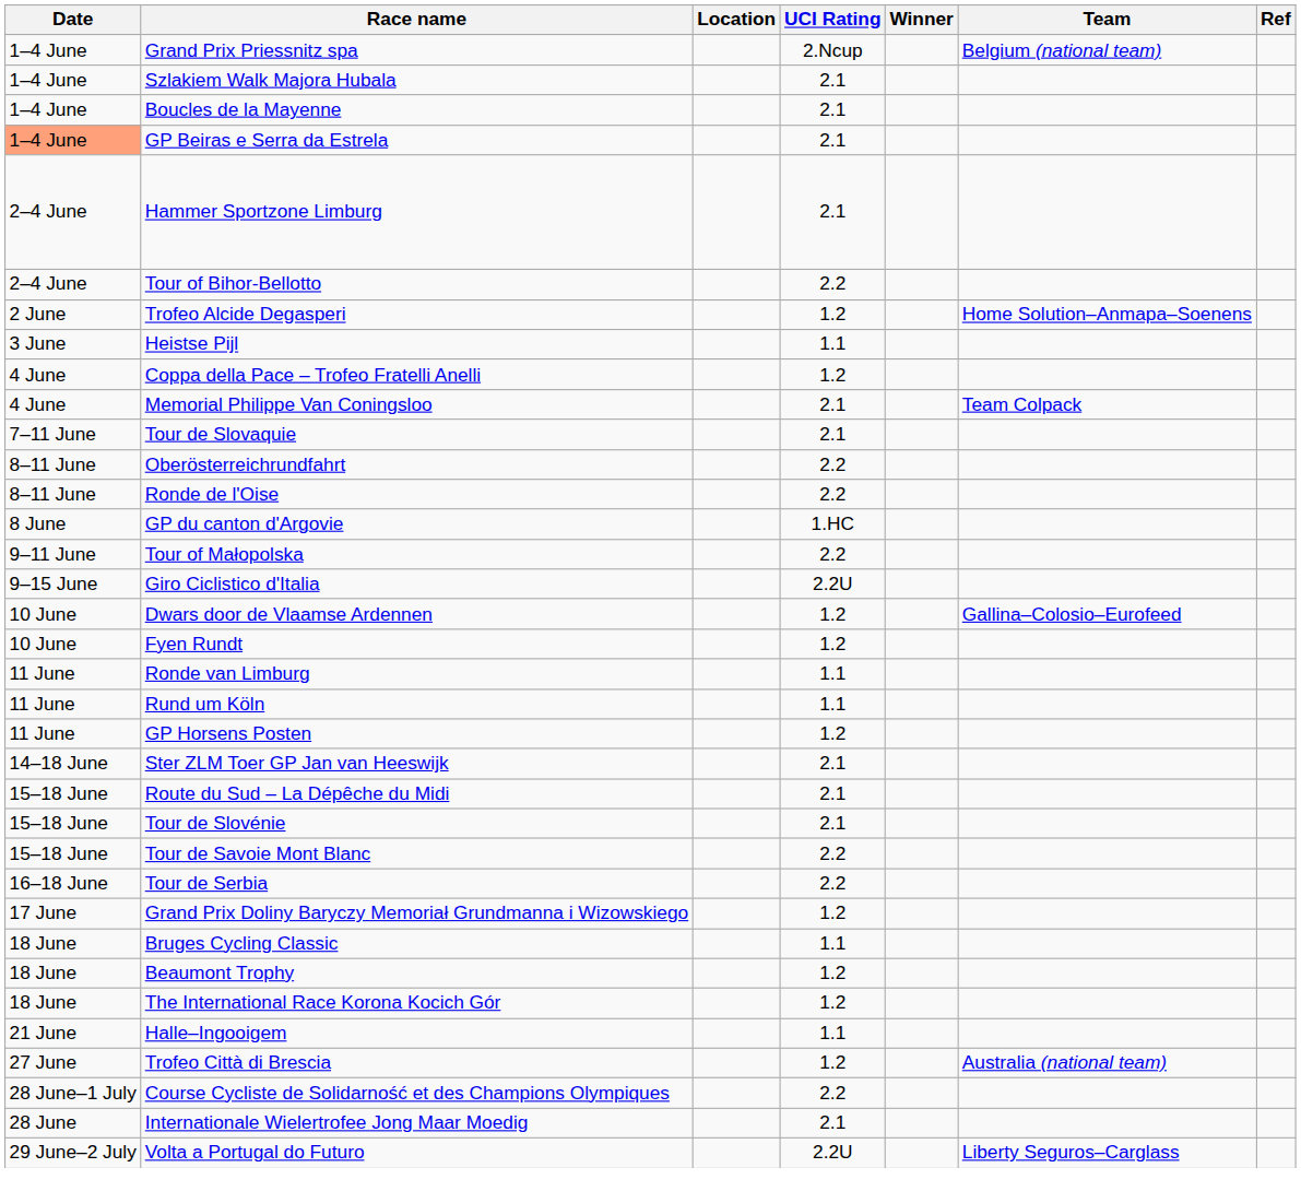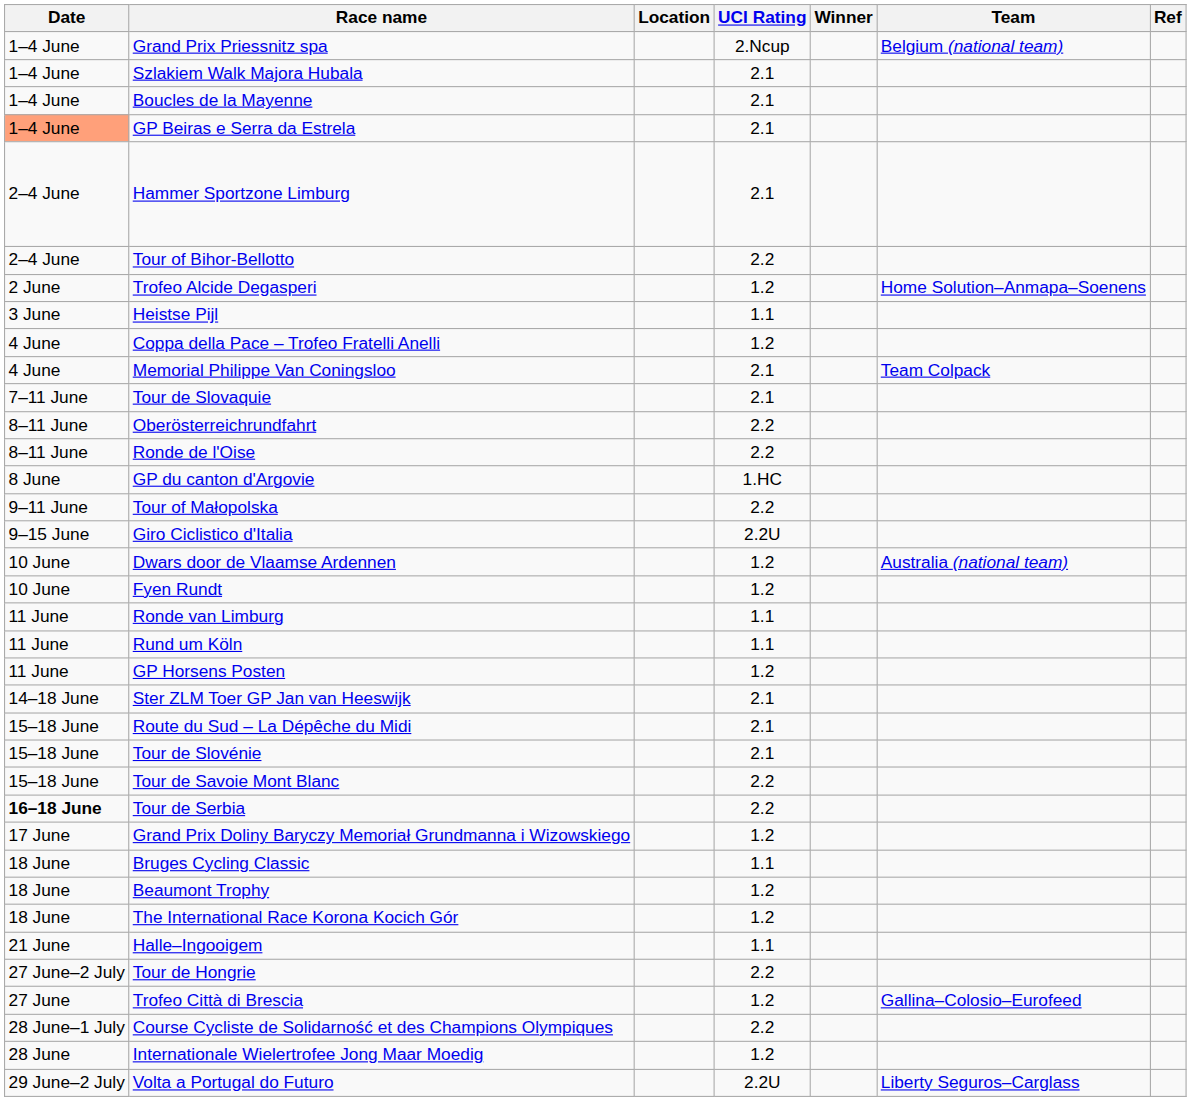Dwars door de Vlaamse Ardennen | Team: Gallina–Colosio–Eurofeed -> Australia (national team)
Tour de Serbia | Date: normal -> bold
+ row: 27 June–2 July | Tour de Hongrie | 2.2
Trofeo Città di Brescia | Team: Australia (national team) -> Gallina–Colosio–Eurofeed
Internationale Wielertrofee Jong Maar Moedig | UCI Rating: 2.1 -> 1.2
